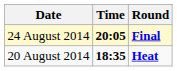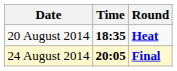rows swapped: 20 August 2014 <-> 24 August 2014
